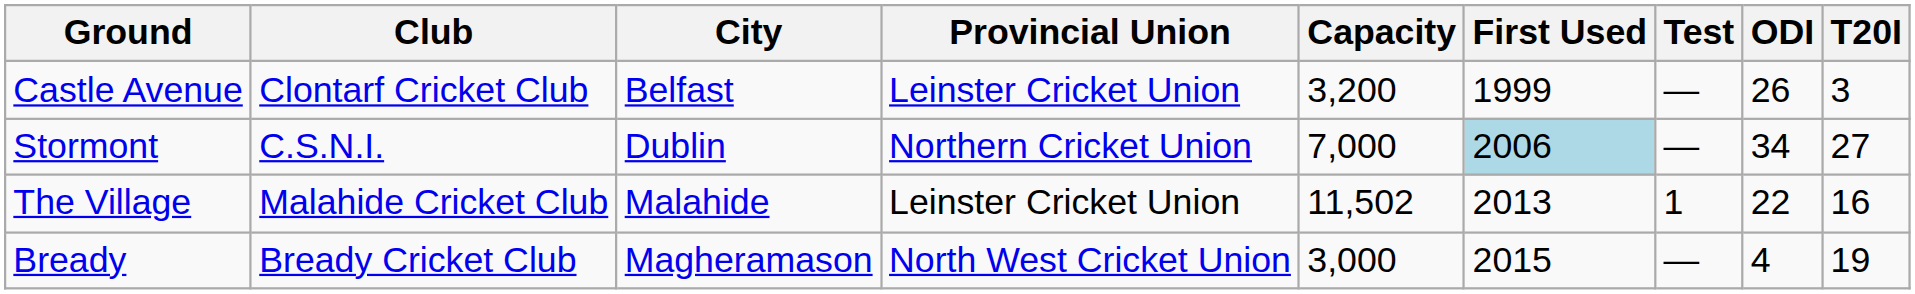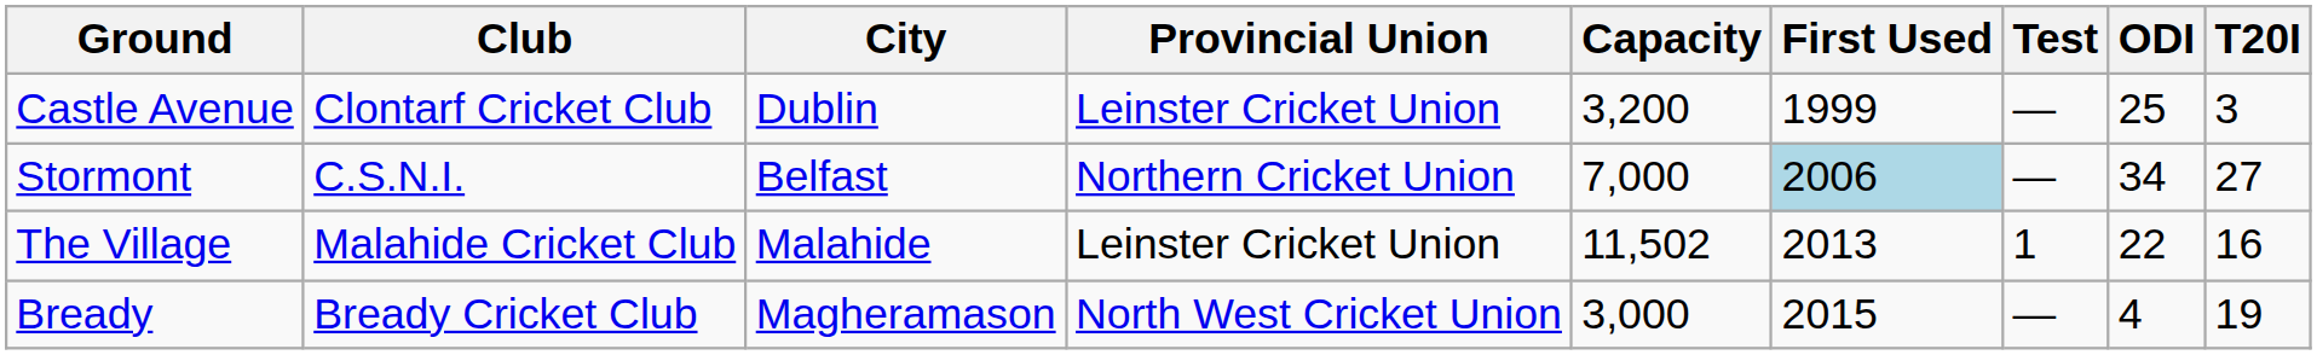Castle Avenue | City: Belfast -> Dublin
Castle Avenue | ODI: 26 -> 25
Stormont | City: Dublin -> Belfast
